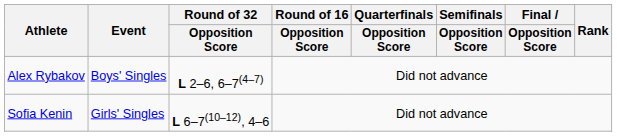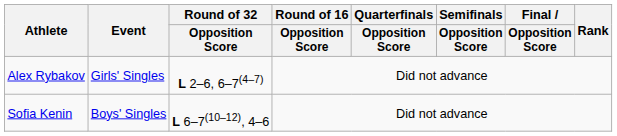Alex Rybakov | Event: Boys' Singles -> Girls' Singles
Sofia Kenin | Event: Girls' Singles -> Boys' Singles
